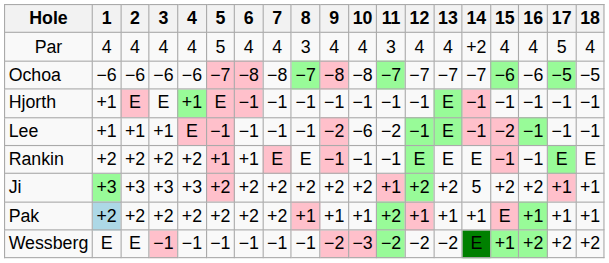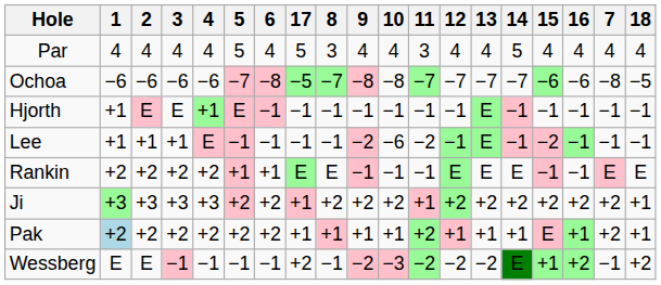columns swapped: 7 <-> 17
Par | 14: +2 -> 5
Ji | 14: 5 -> +2
